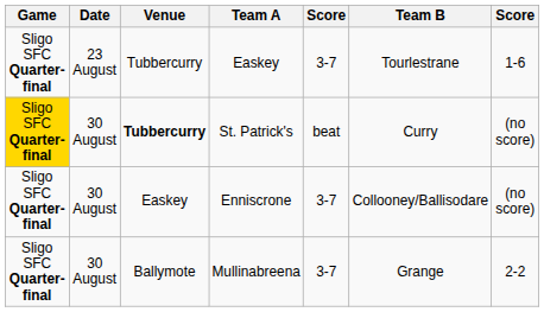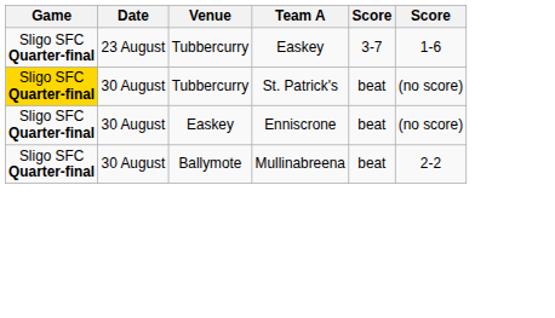- column: Team B | Tourlestrane | Curry | Collooney/Ballisodare | Grange
St. Patrick's | Venue: bold -> normal
Enniscrone | column 5: 3-7 -> beat
Mullinabreena | column 5: 3-7 -> beat
